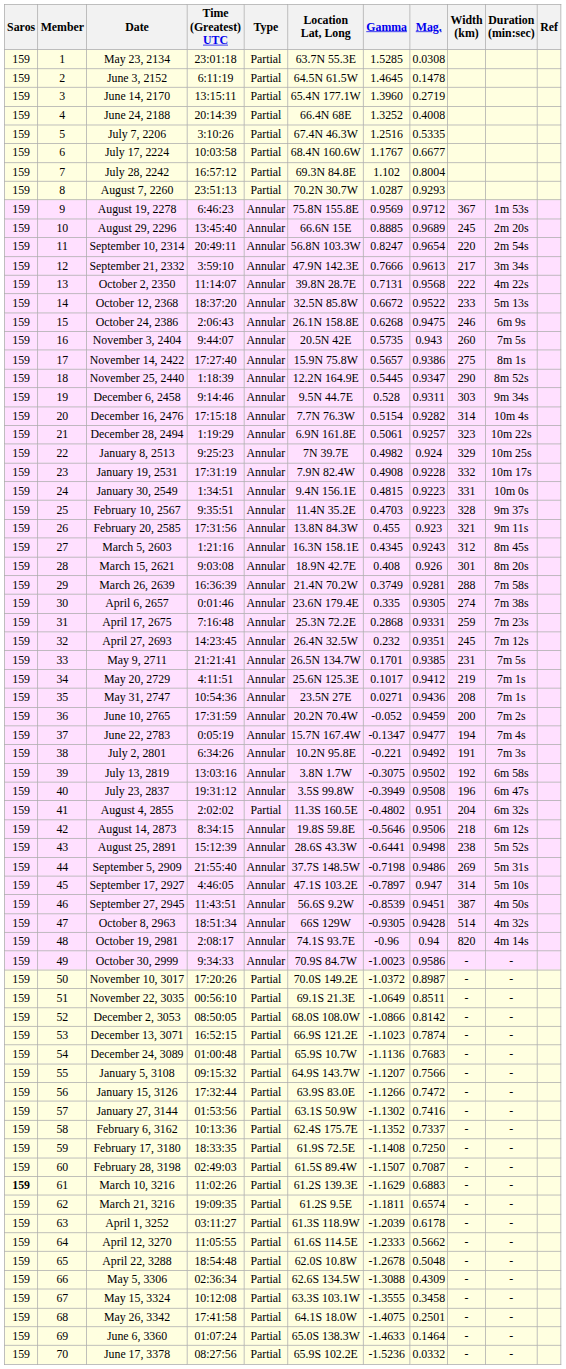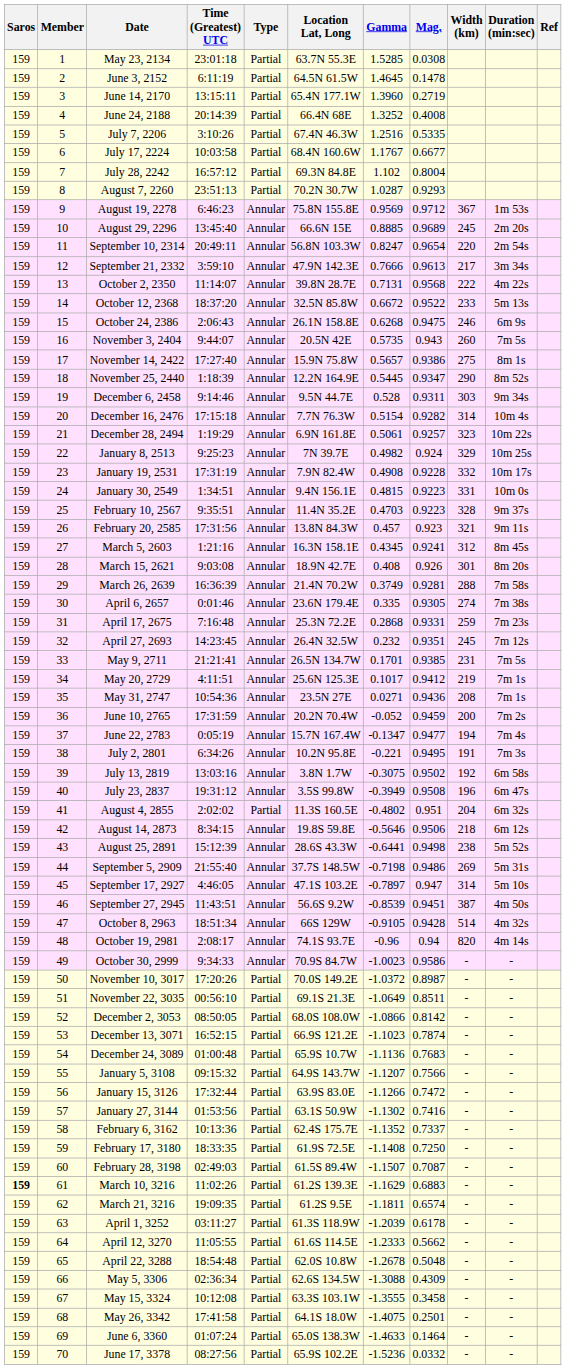February 20, 2585 | Gamma: 0.455 -> 0.457
March 5, 2603 | Mag.: 0.9243 -> 0.9241
July 2, 2801 | Mag.: 0.9492 -> 0.9495
October 8, 2963 | Gamma: -0.9305 -> -0.9105
